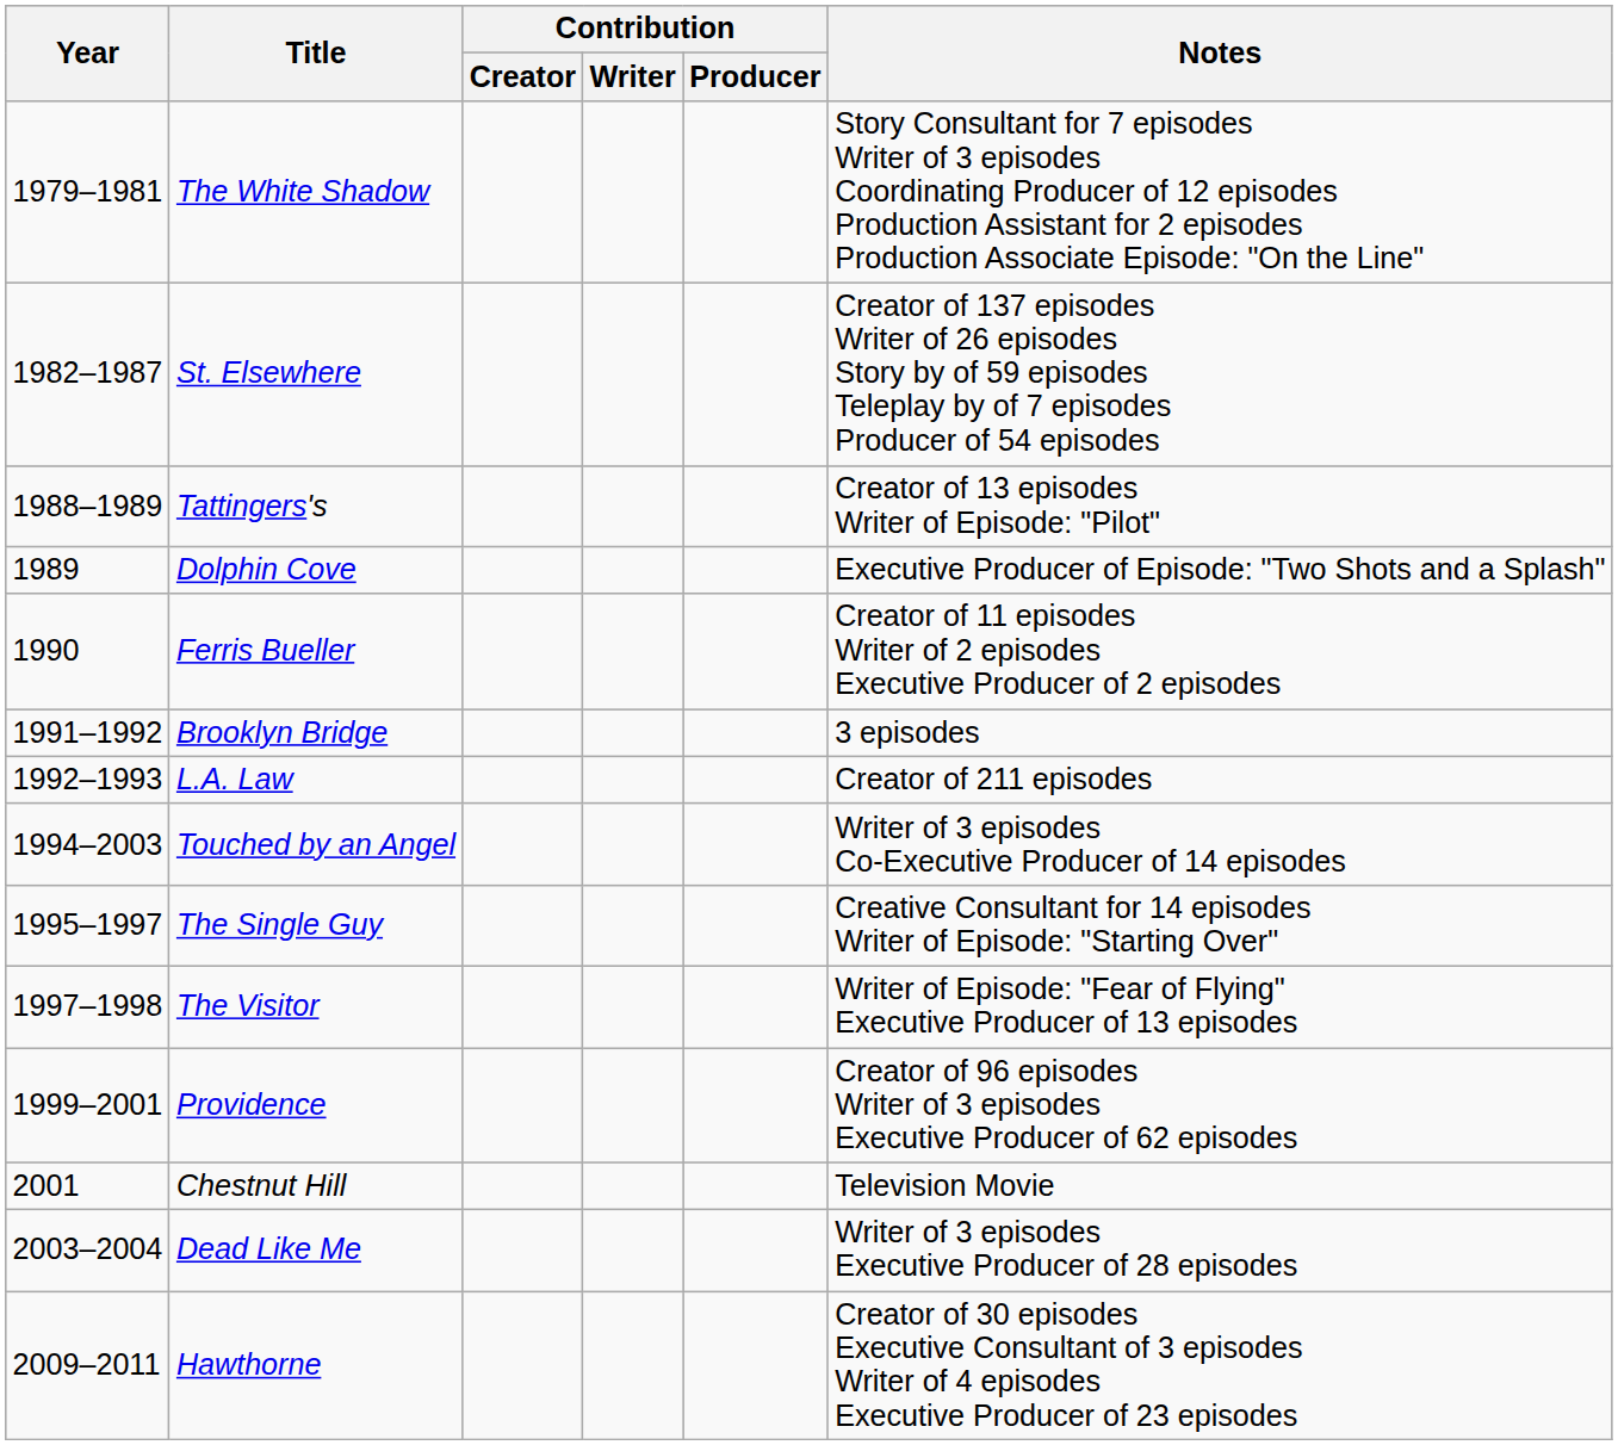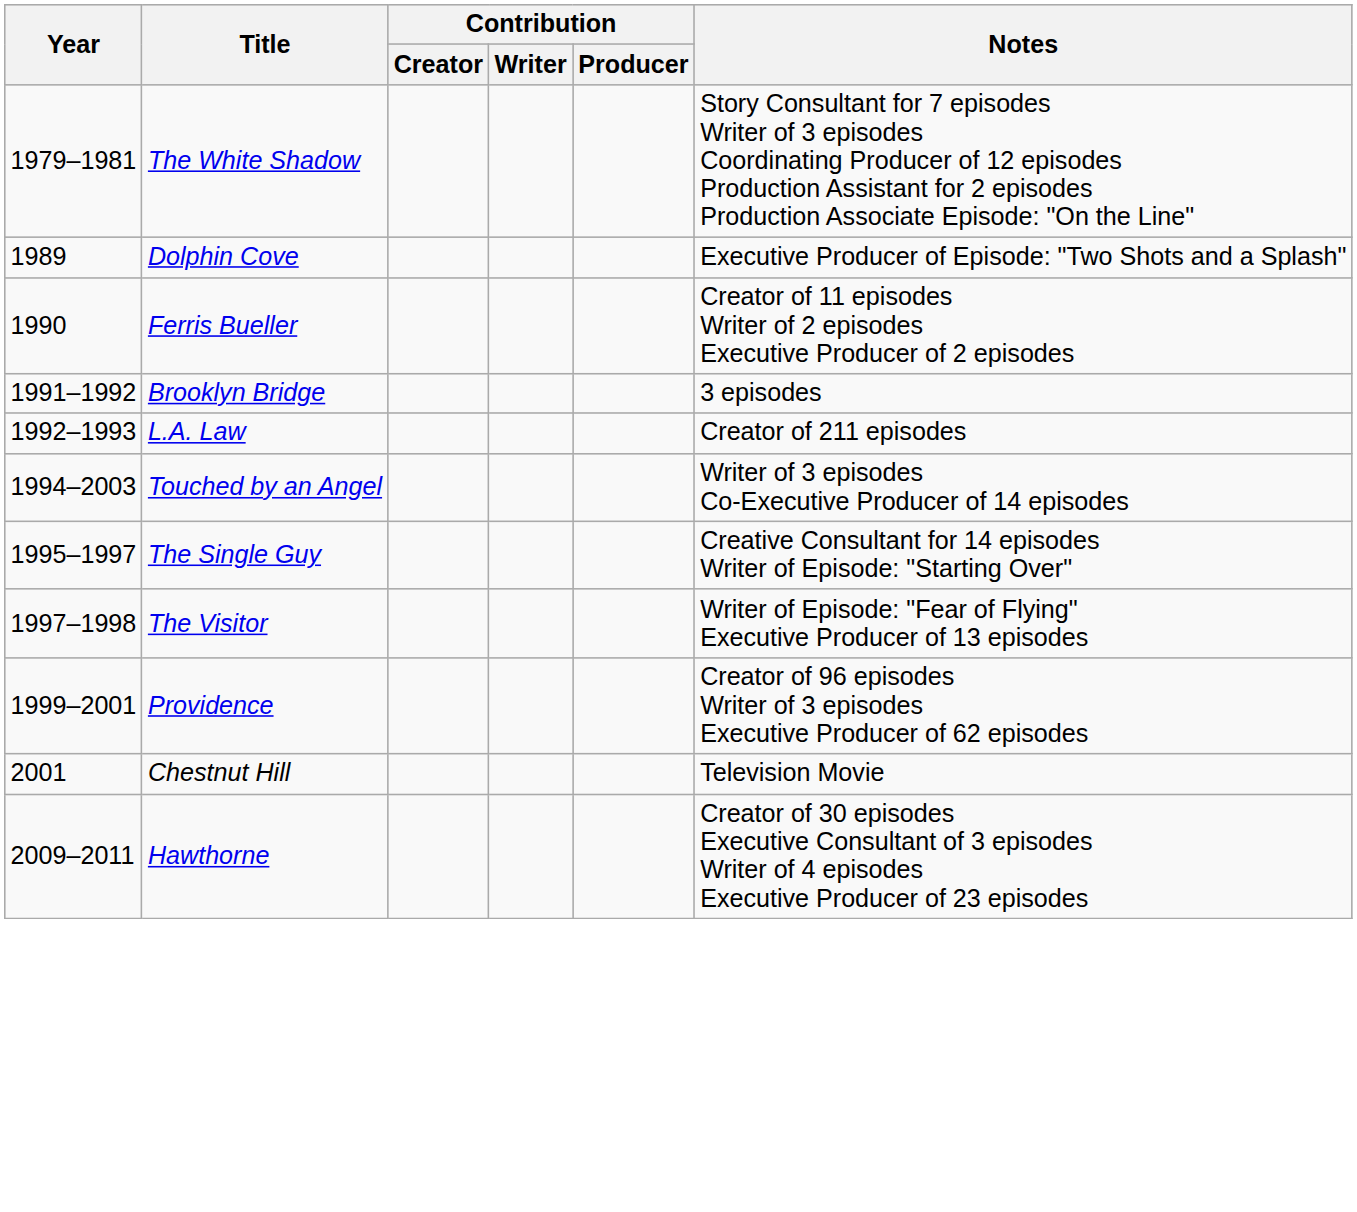- row: 1982–1987 | St. Elsewhere | Creator of 137 episodes Writer of 26 episodes Story by of 59 episodes Teleplay by of 7 episodes Producer of 54 episodes
- row: 1988–1989 | Tattingers's | Creator of 13 episodes Writer of Episode: "Pilot"
- row: 2003–2004 | Dead Like Me | Writer of 3 episodes Executive Producer of 28 episodes
